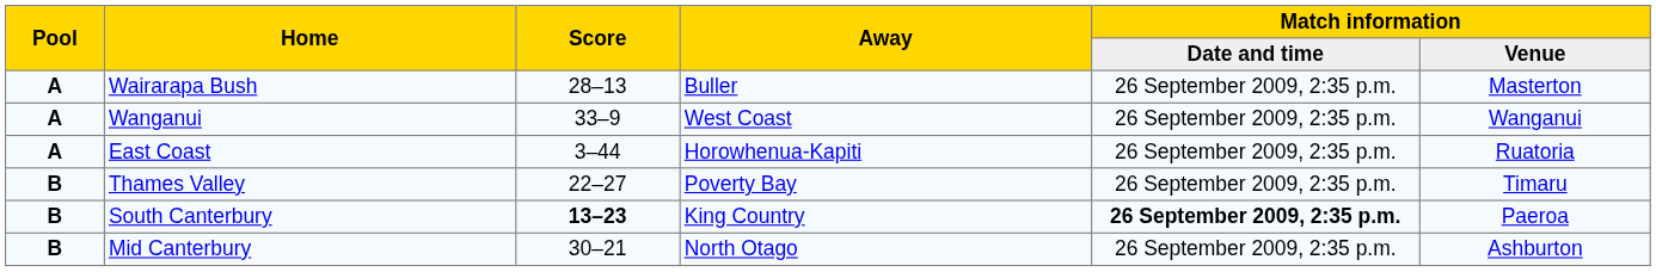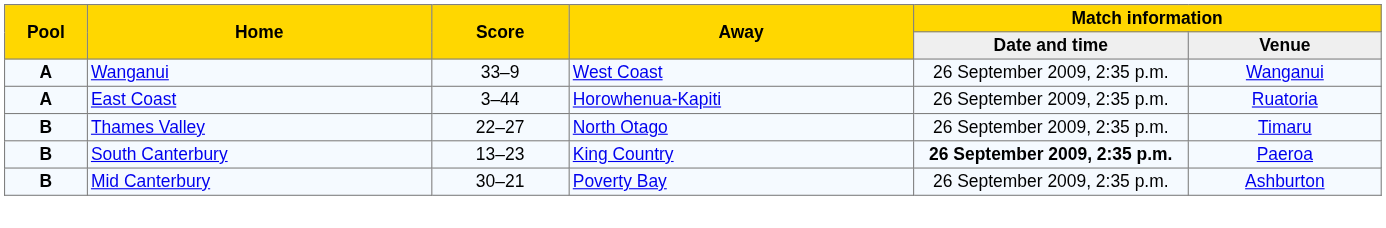- row: A | Wairarapa Bush | 28–13 | Buller | 26 September 2009, 2:35 p.m. | Masterton
Thames Valley | Away: Poverty Bay -> North Otago
South Canterbury | Score: bold -> normal
Mid Canterbury | Away: North Otago -> Poverty Bay
